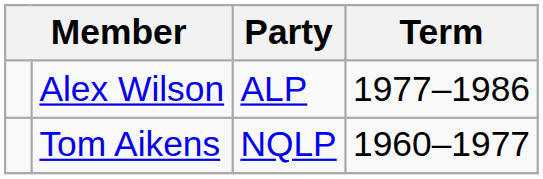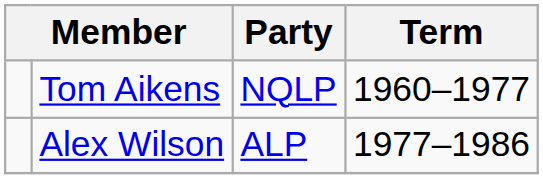rows swapped: Tom Aikens <-> Alex Wilson
